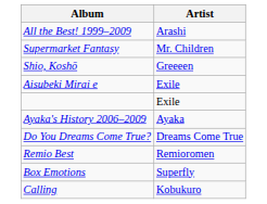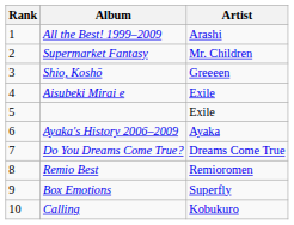+ column: Rank | 1 | 2 | 3 | 4 | 5 | 6 | 7 | 8 | 9 | 10
